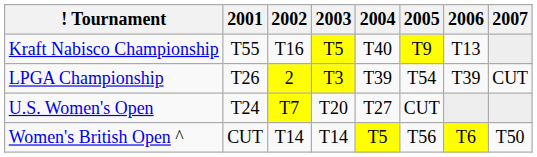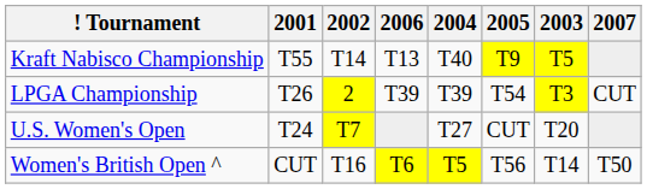columns swapped: 2003 <-> 2006
Kraft Nabisco Championship | 2002: T16 -> T14
Women's British Open ^ | 2002: T14 -> T16
